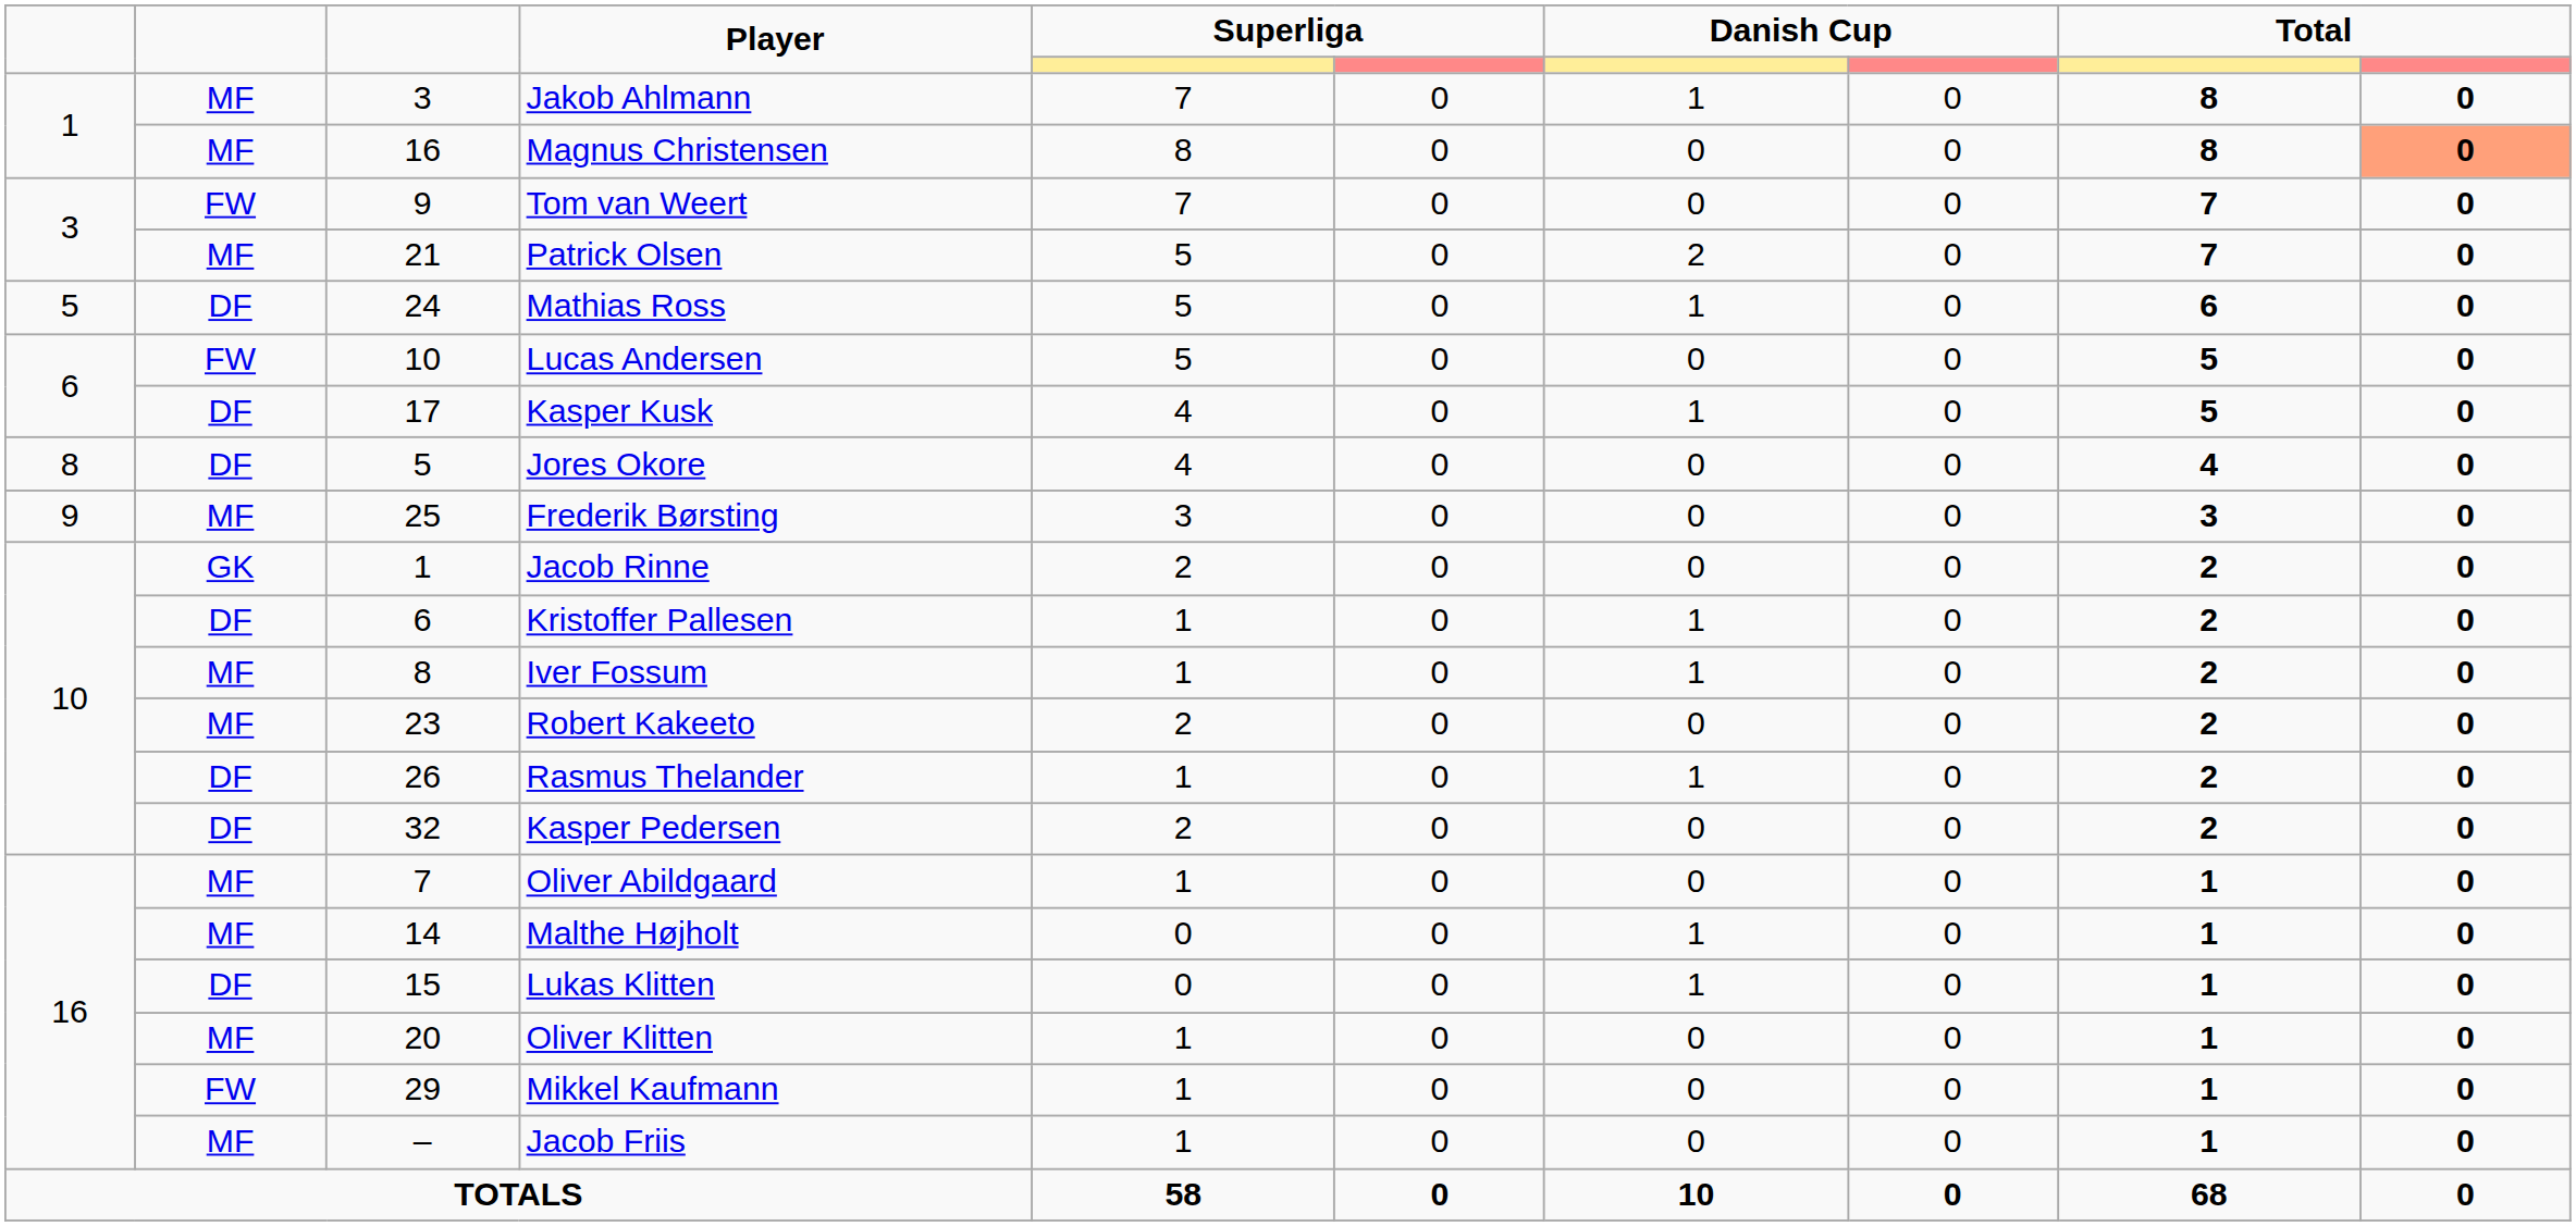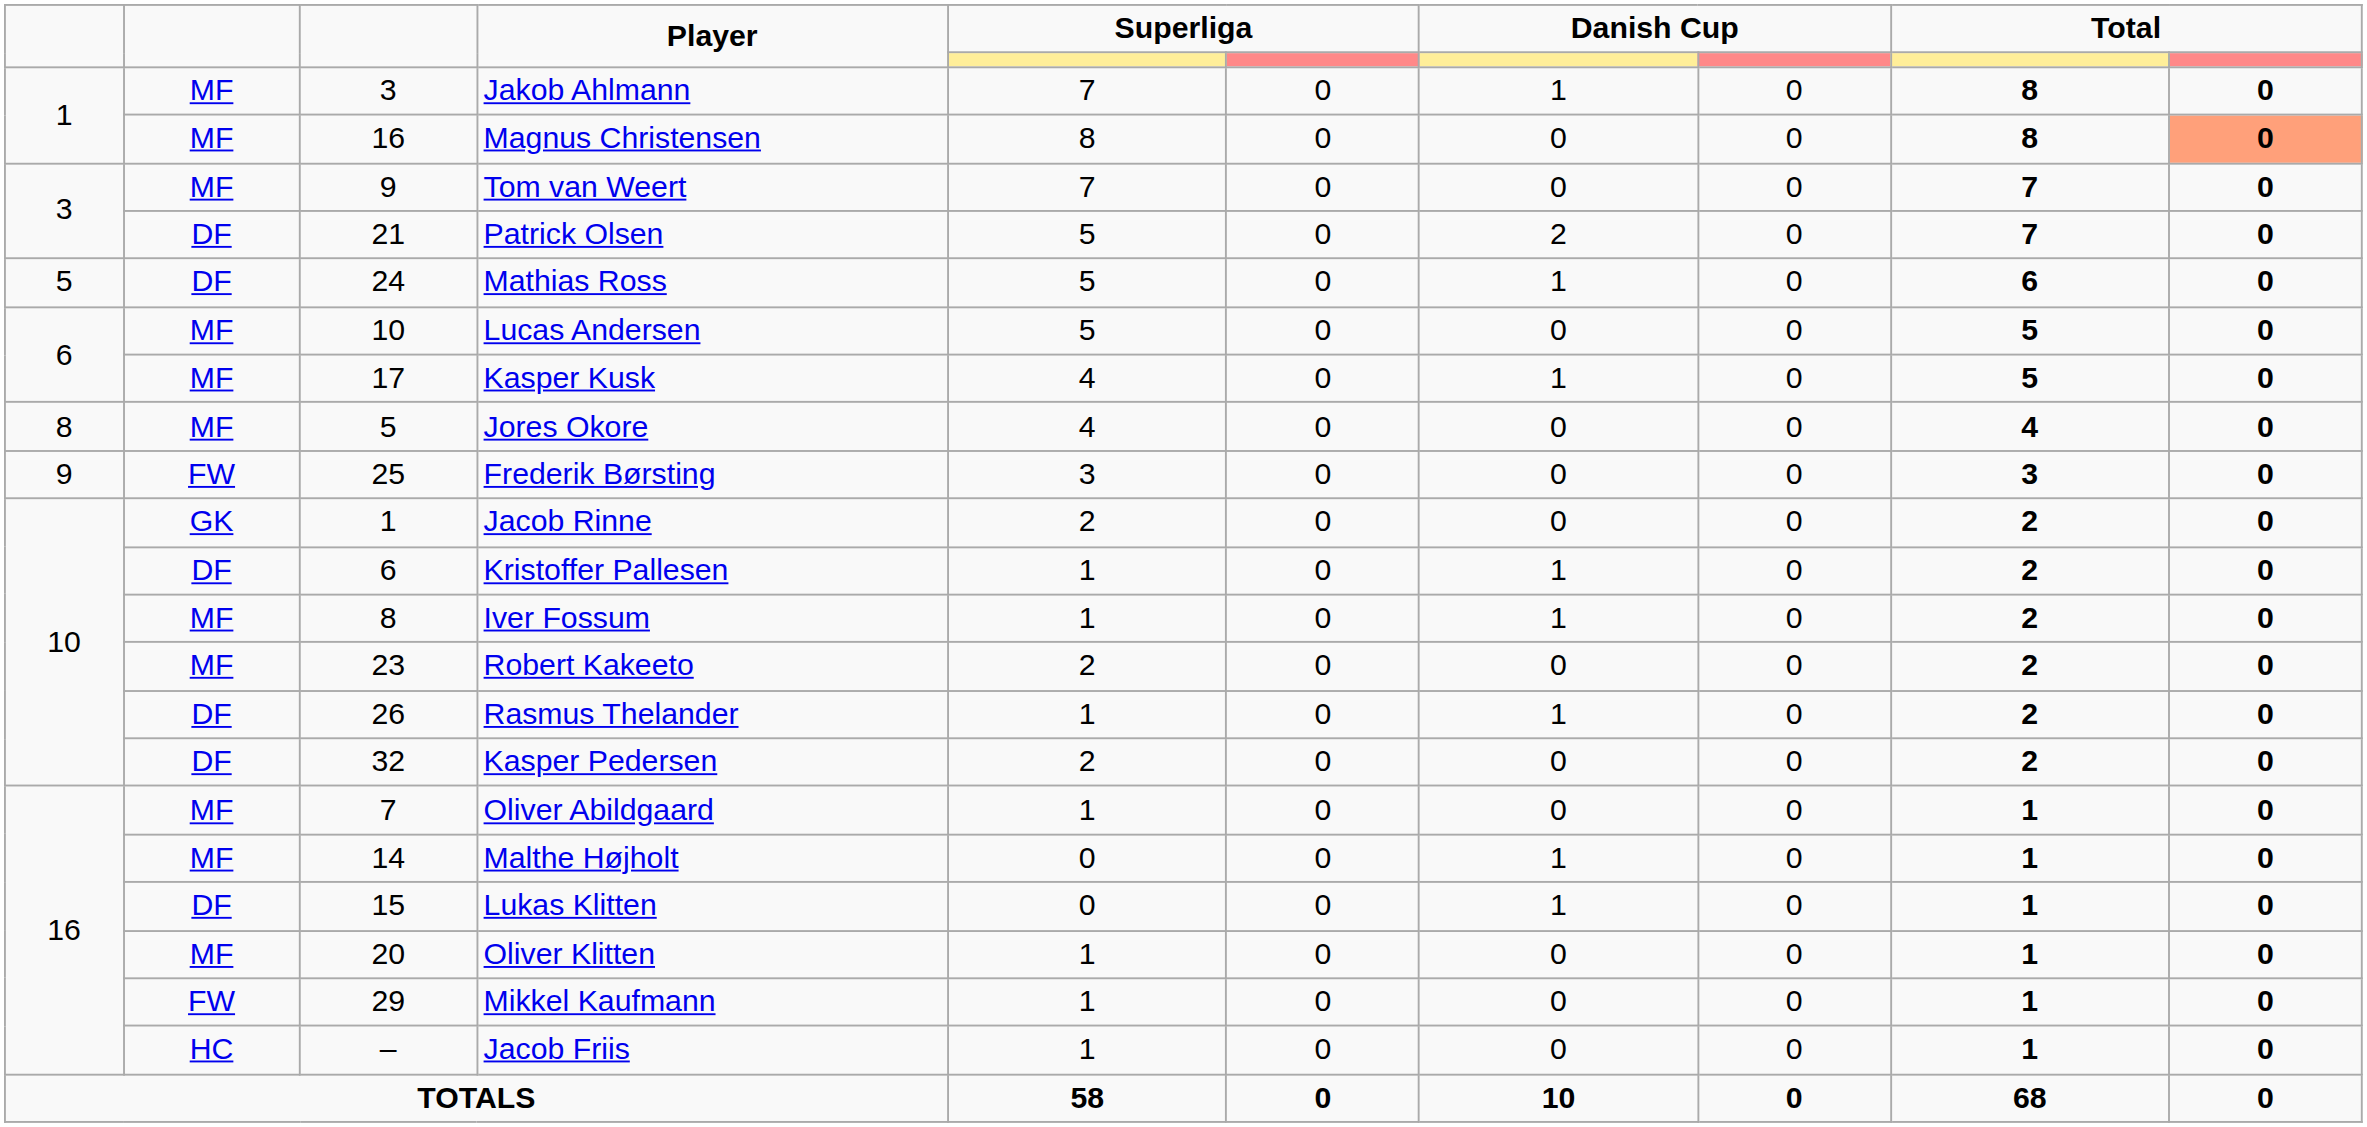Tom van Weert | column 2: FW -> MF
Patrick Olsen | column 2: MF -> DF
Lucas Andersen | column 2: FW -> MF
Kasper Kusk | column 2: DF -> MF
Jores Okore | column 2: DF -> MF
Frederik Børsting | column 2: MF -> FW
Jacob Friis | column 2: MF -> HC
